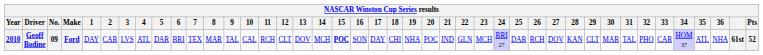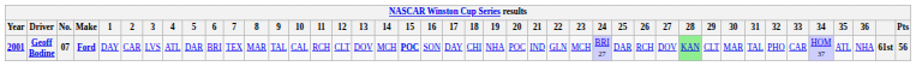Geoff Bodine | Year: 2010 -> 2001
Geoff Bodine | No.: 09 -> 07
Geoff Bodine | 28: no background -> lightgreen background
Geoff Bodine | Pts: 52 -> 56
